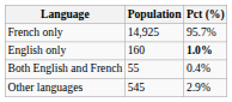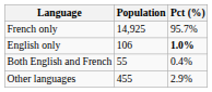English only | Population: 160 -> 106
Other languages | Population: 545 -> 455
